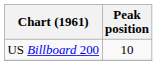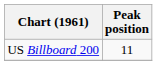US Billboard 200 | Peak position: 10 -> 11
